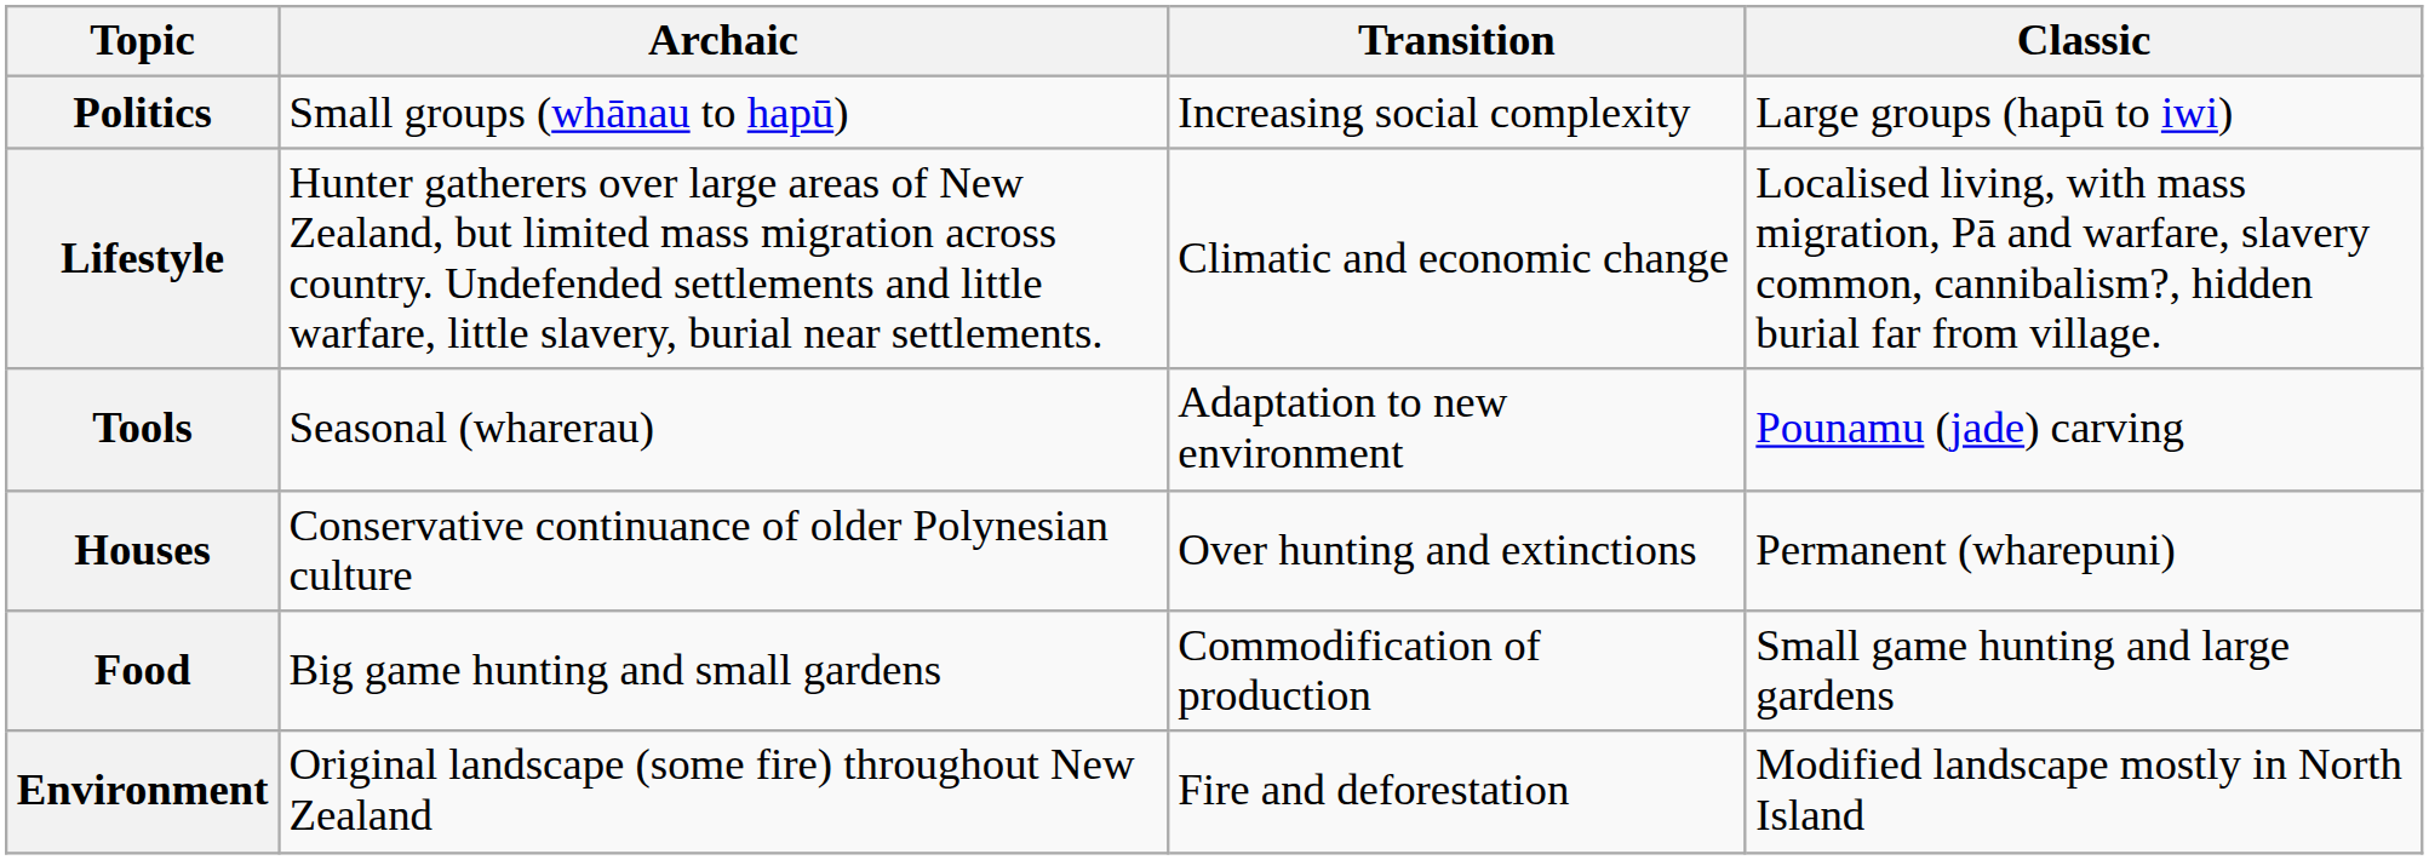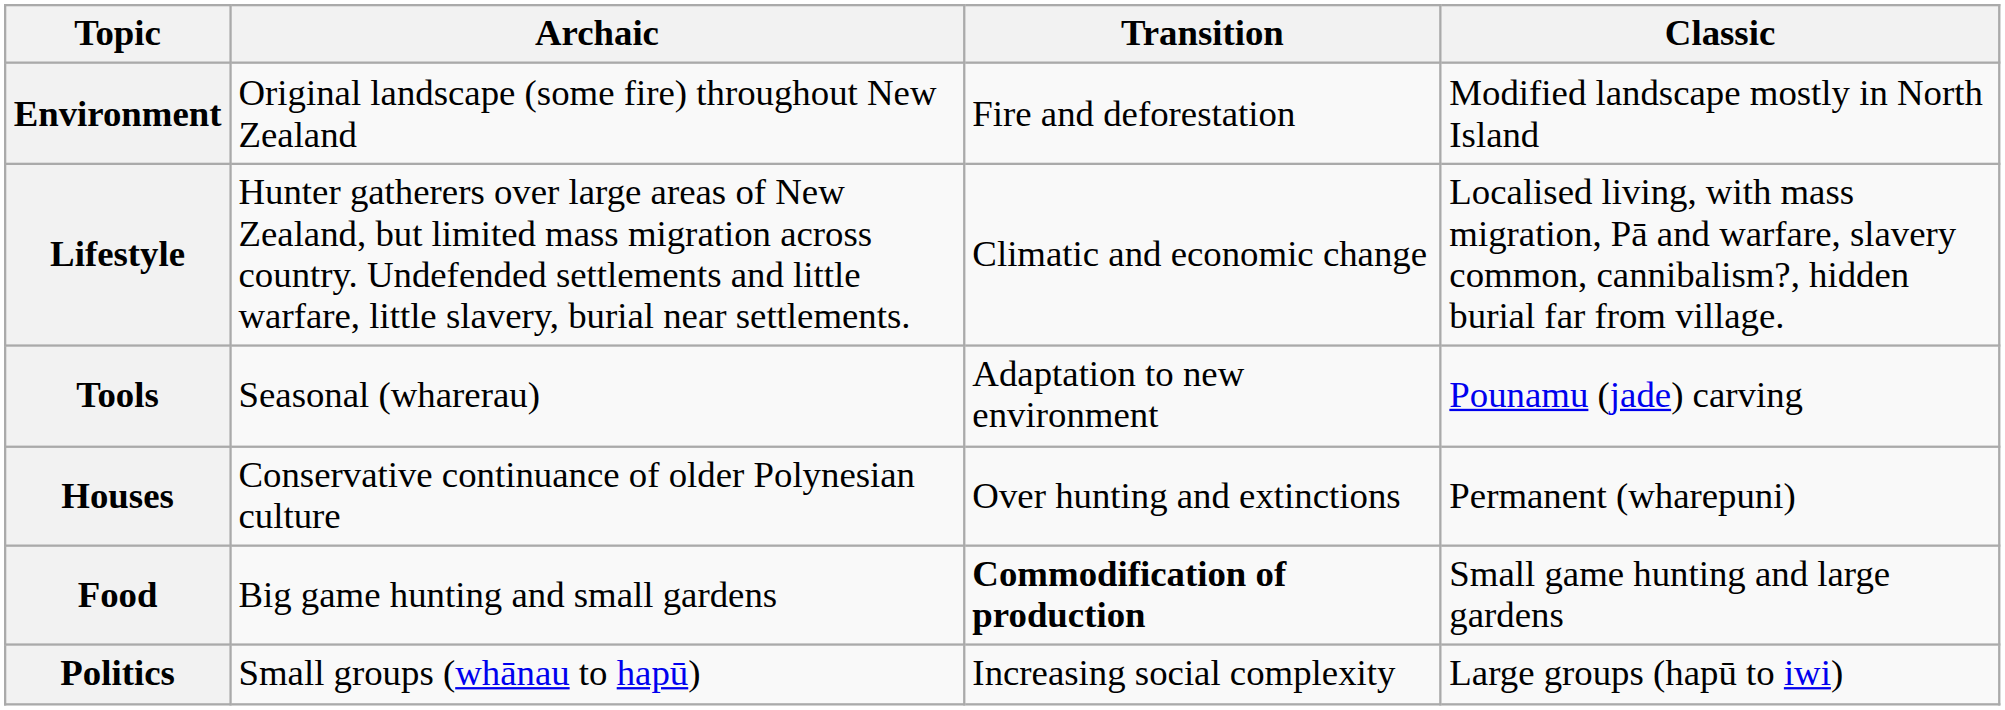rows swapped: Environment <-> Politics
Food | Transition: normal -> bold
